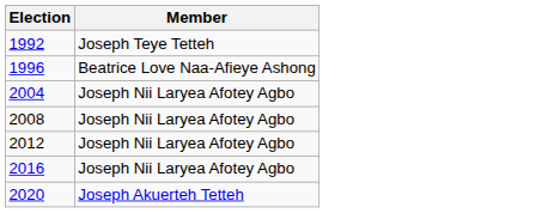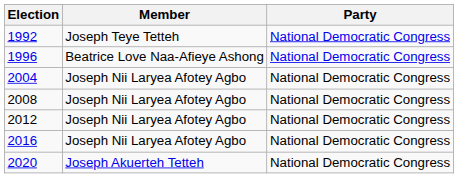+ column: Party | National Democratic Congress | National Democratic Congress | National Democratic Congress | National Democratic Congress | National Democratic Congress | National Democratic Congress | National Democratic Congress
